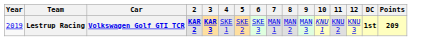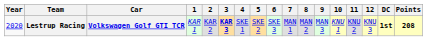+ column: 1 | KAR 1
Lestrup Racing | Year: 2019 -> 2020
Lestrup Racing | 2: bold -> normal
Lestrup Racing | Points: 209 -> 208
